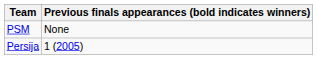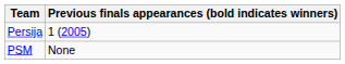rows swapped: Persija <-> PSM
